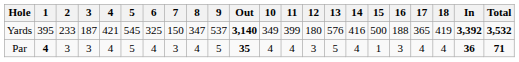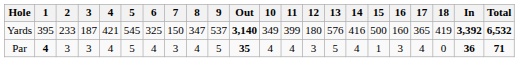Yards | 16: 188 -> 160
Yards | Total: 3,532 -> 6,532
Par | 18: 4 -> 0
